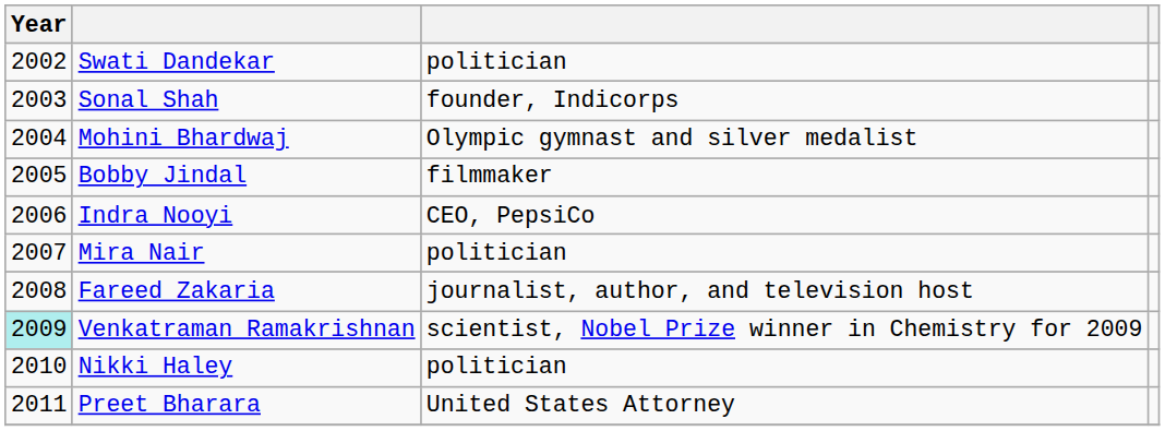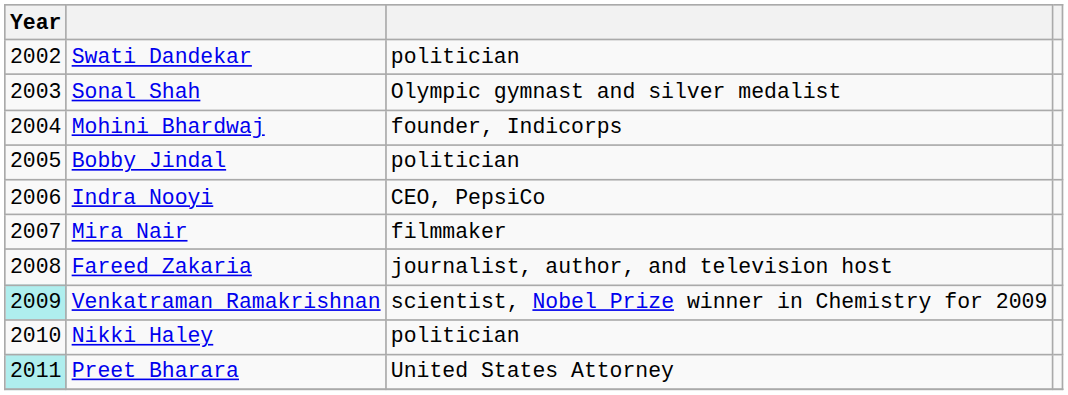Sonal Shah | column 3: founder, Indicorps -> Olympic gymnast and silver medalist
Mohini Bhardwaj | column 3: Olympic gymnast and silver medalist -> founder, Indicorps
Bobby Jindal | column 3: filmmaker -> politician
Mira Nair | column 3: politician -> filmmaker
Preet Bharara | Year: no background -> paleturquoise background
